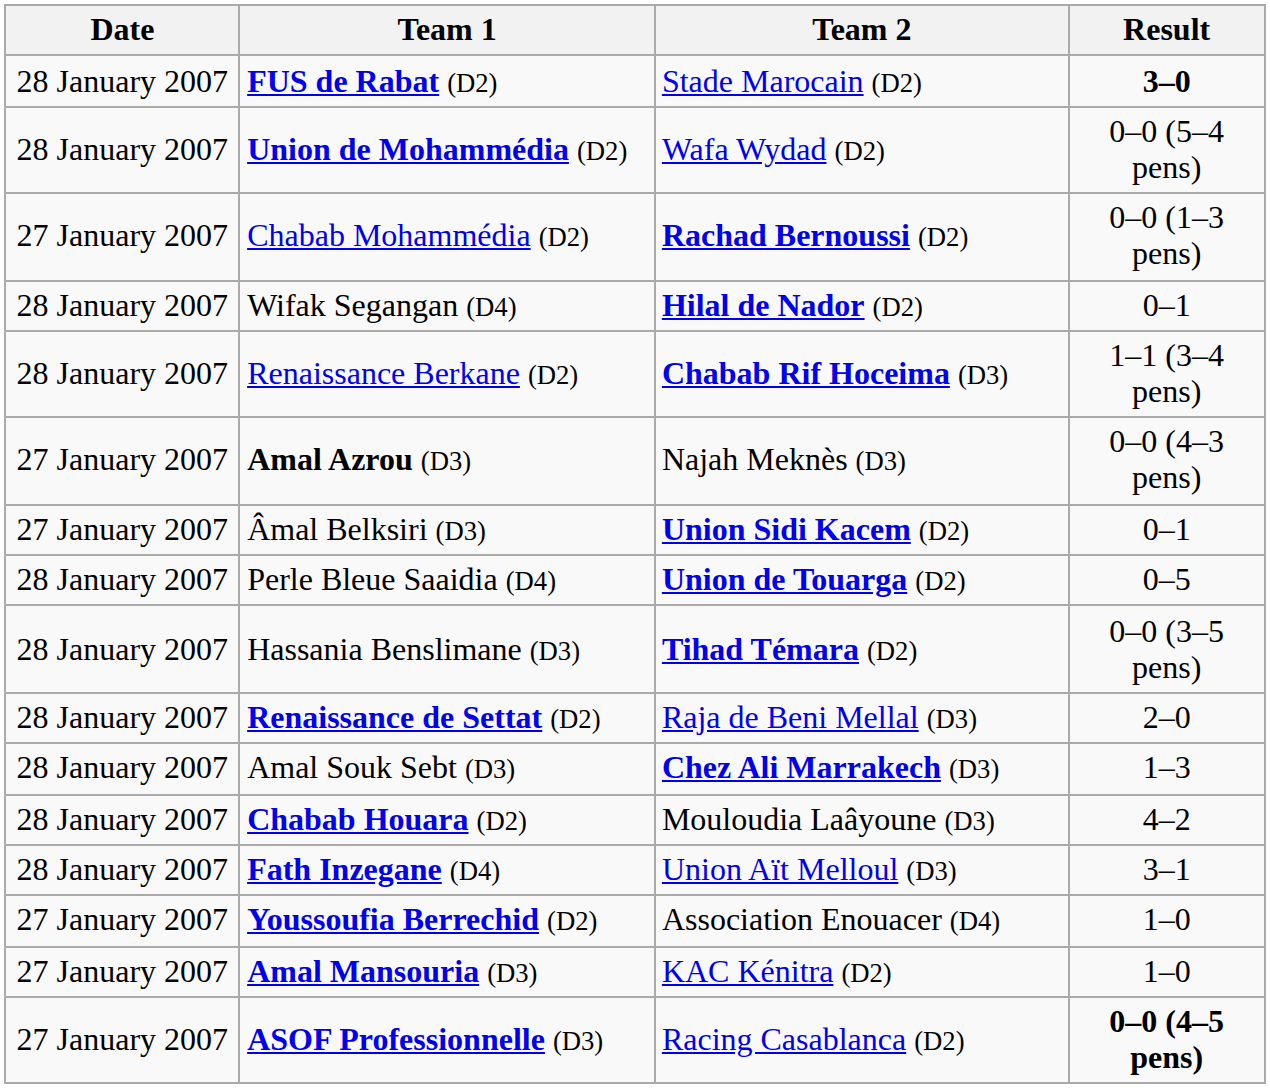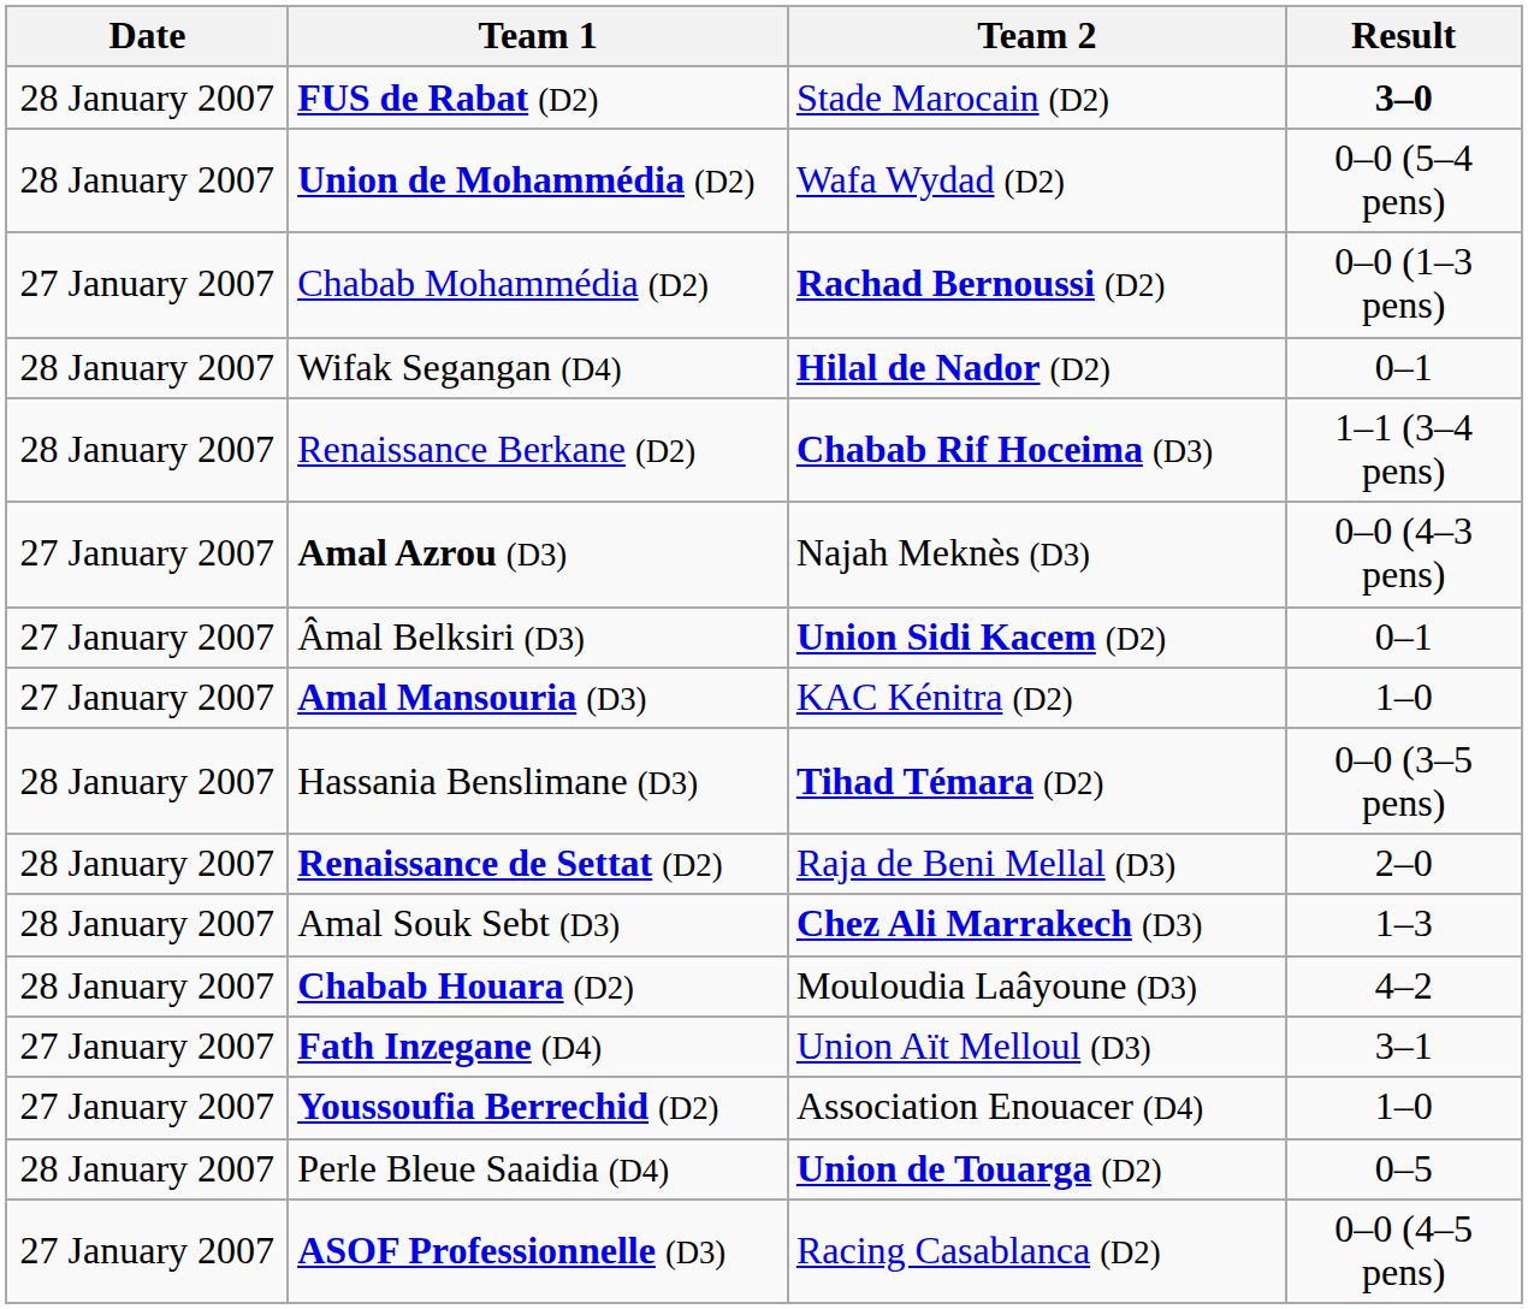rows swapped: Amal Mansouria (D3) <-> Perle Bleue Saaidia (D4)
Fath Inzegane (D4) | Date: 28 January 2007 -> 27 January 2007
ASOF Professionnelle (D3) | Result: bold -> normal
